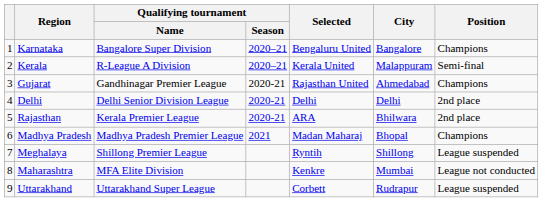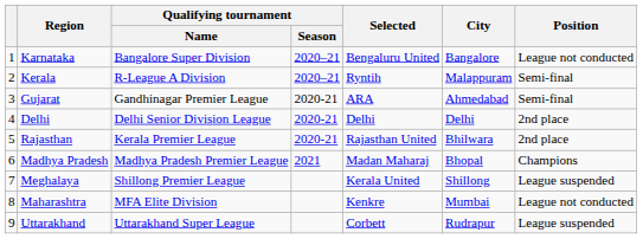Karnataka | Position: Champions -> League not conducted
Kerala | Selected: Kerala United -> Ryntih
Gujarat | Selected: Rajasthan United -> ARA
Gujarat | Position: Champions -> Semi-final
Rajasthan | Selected: ARA -> Rajasthan United
Meghalaya | Selected: Ryntih -> Kerala United
